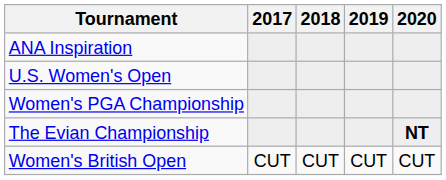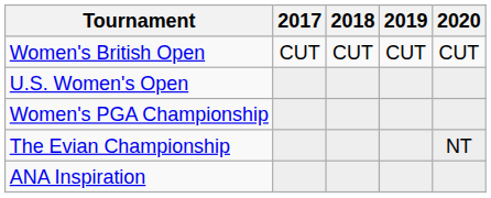rows swapped: ANA Inspiration <-> Women's British Open
The Evian Championship | 2020: bold -> normal
